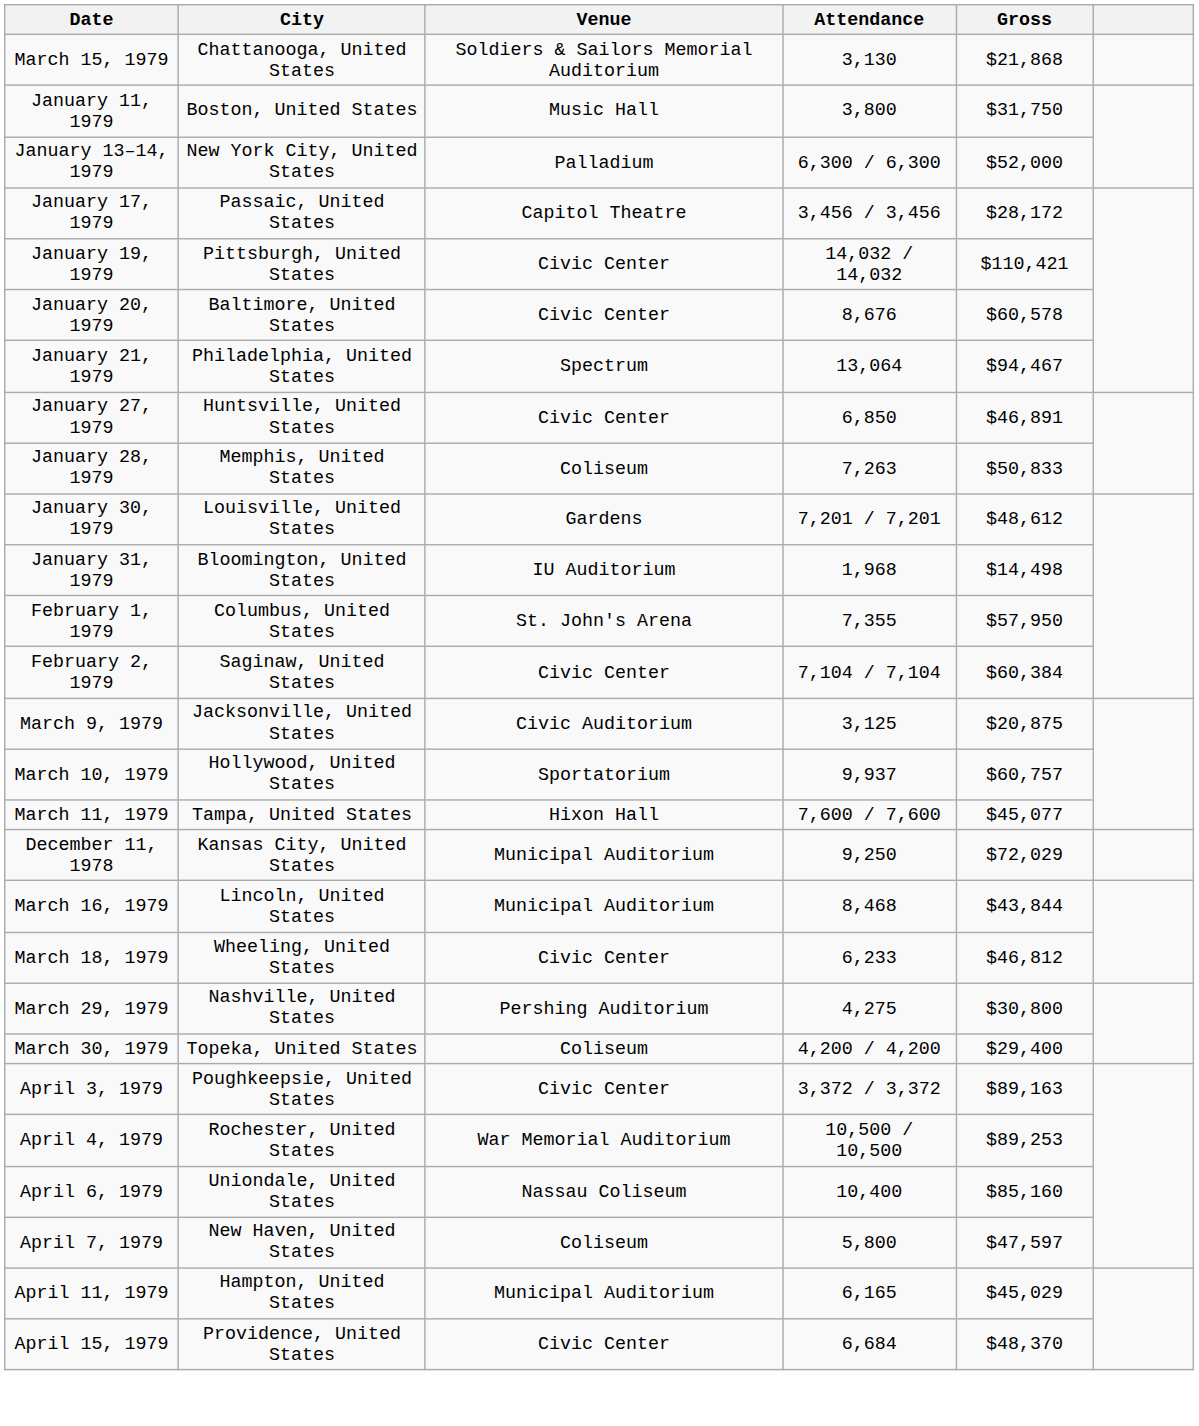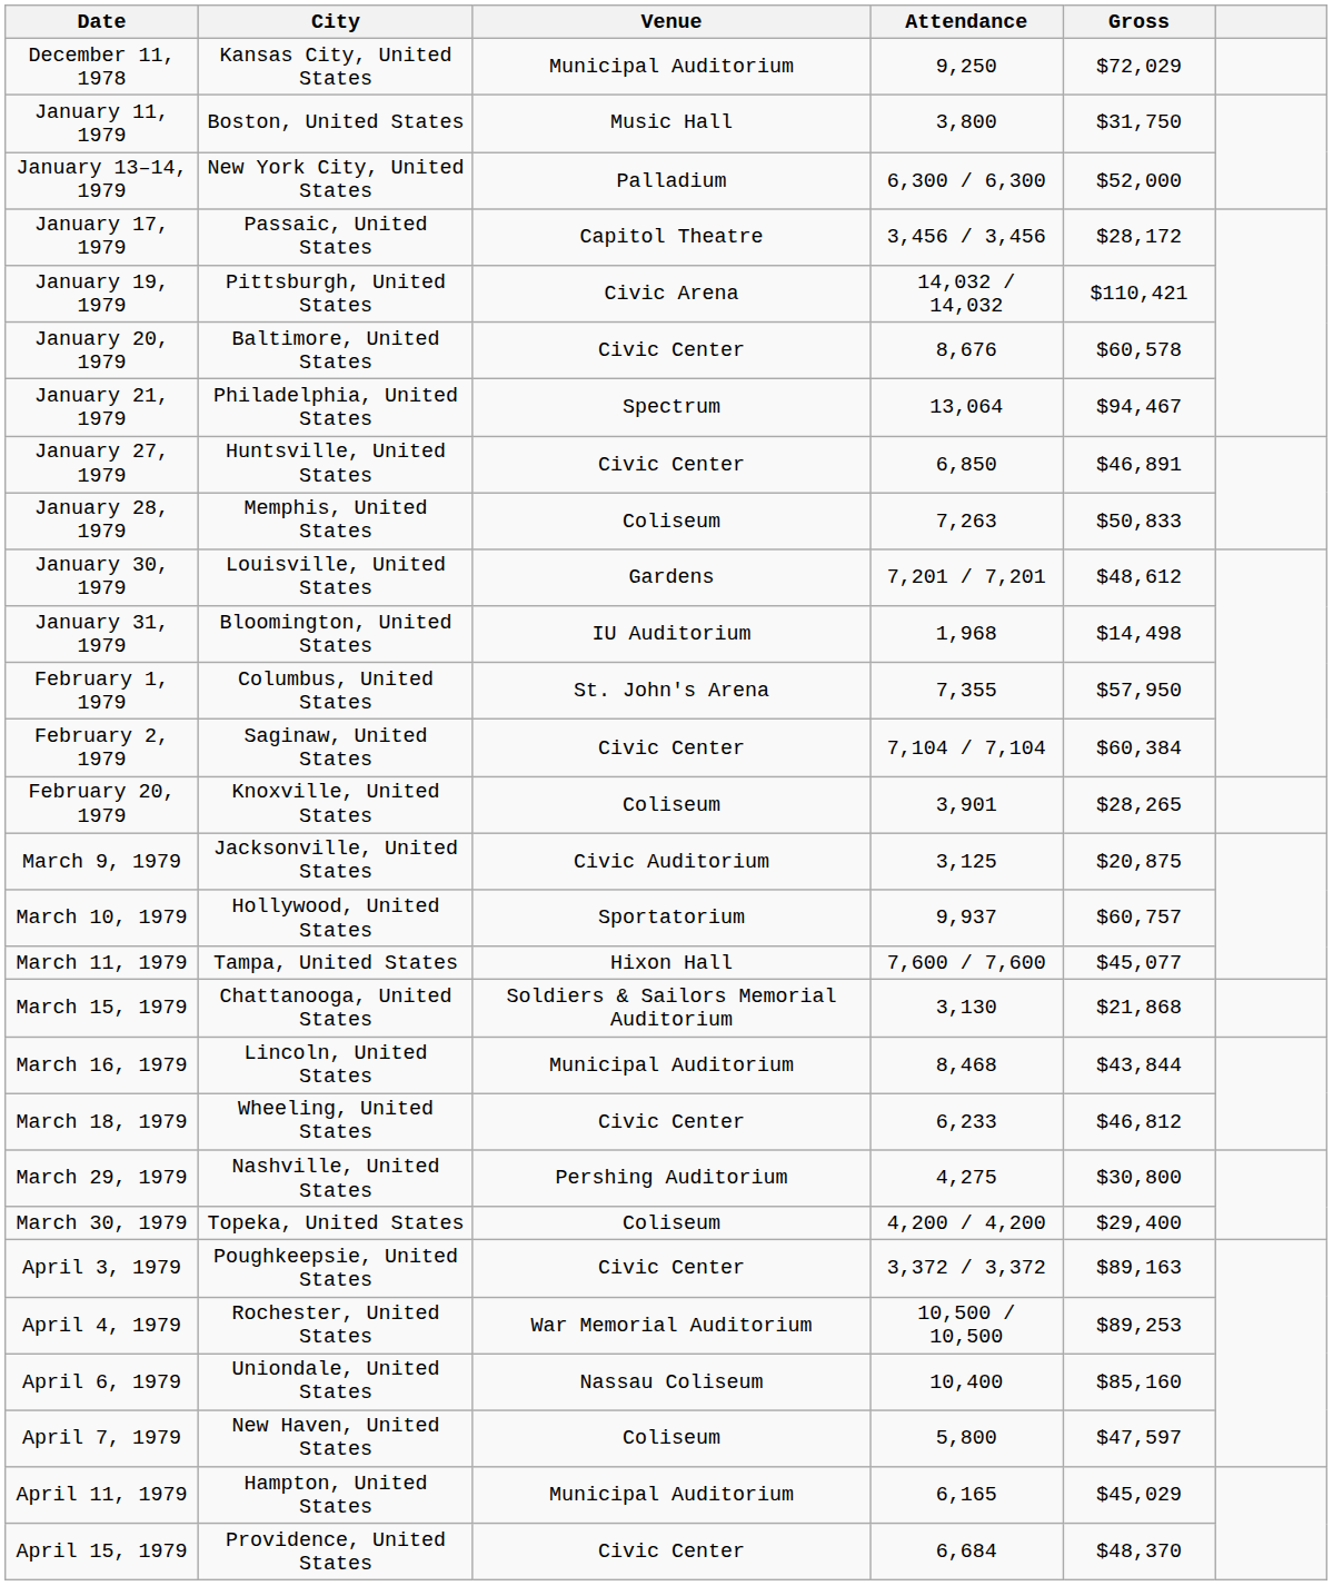rows swapped: December 11, 1978 <-> March 15, 1979
January 19, 1979 | Venue: Civic Center -> Civic Arena
+ row: February 20, 1979 | Knoxville, United States | Coliseum | 3,901 | $28,265
